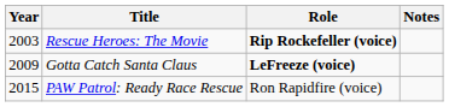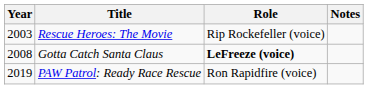Rescue Heroes: The Movie | Role: bold -> normal
Gotta Catch Santa Claus | Year: 2009 -> 2008
PAW Patrol: Ready Race Rescue | Year: 2015 -> 2019
